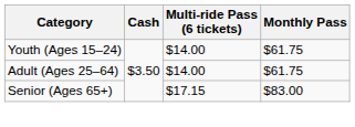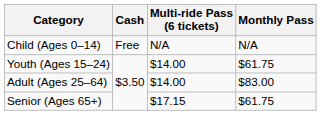+ row: Child (Ages 0–14) | Free | N/A | N/A
Adult (Ages 25–64) | Monthly Pass: $61.75 -> $83.00
Senior (Ages 65+) | Monthly Pass: $83.00 -> $61.75
